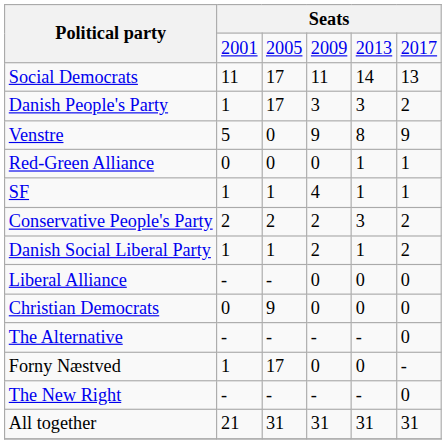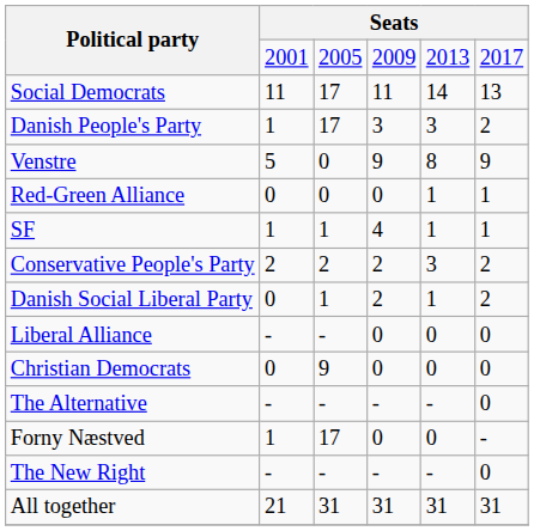Danish Social Liberal Party | column 2: 1 -> 0
